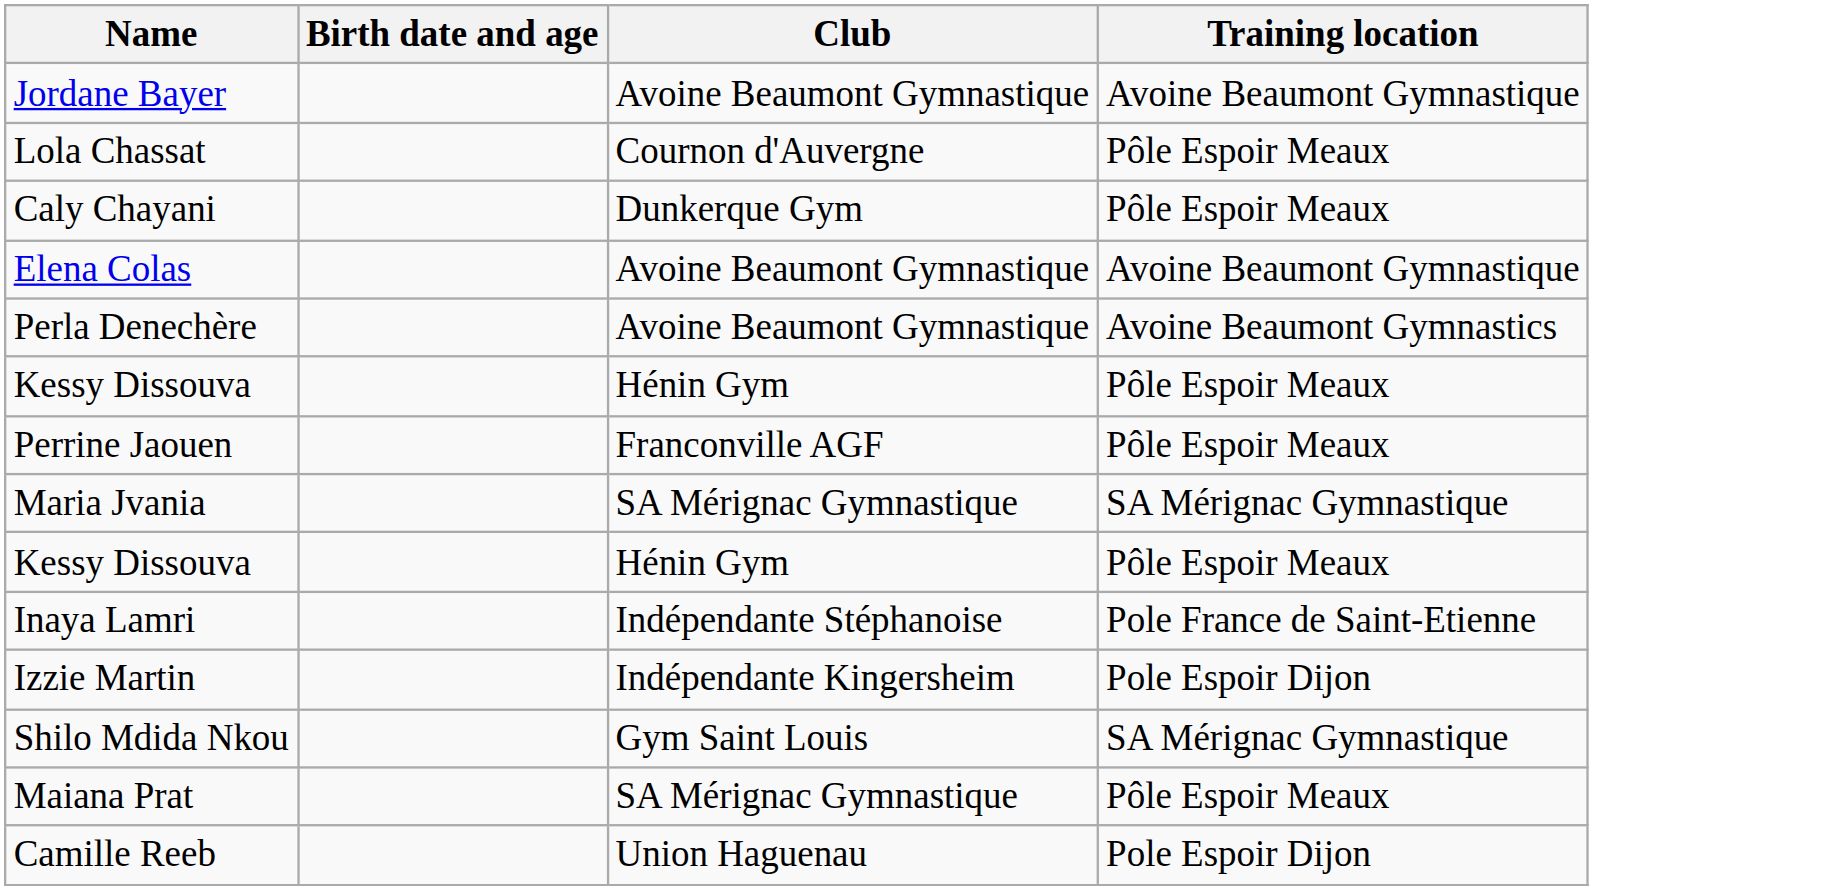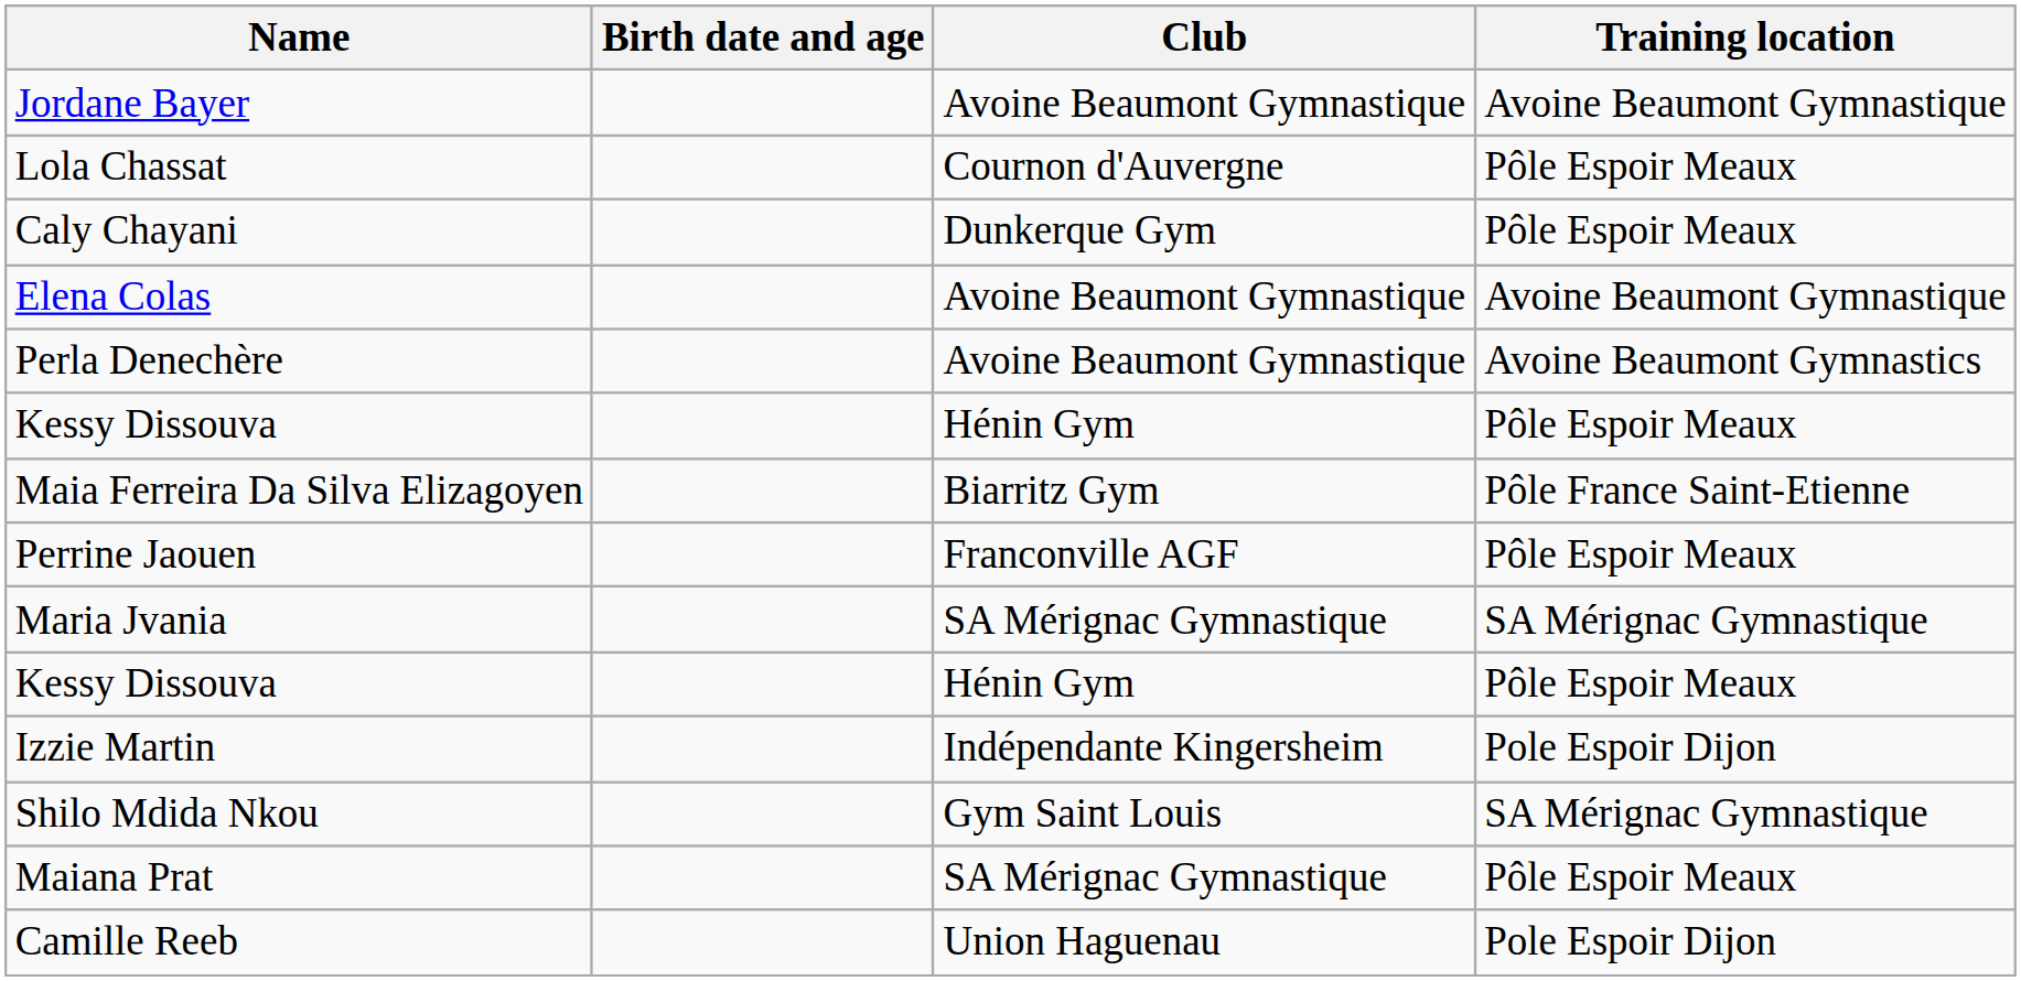+ row: Maia Ferreira Da Silva Elizagoyen | Biarritz Gym | Pôle France Saint-Etienne
- row: Inaya Lamri | Indépendante Stéphanoise | Pole France de Saint-Etienne
